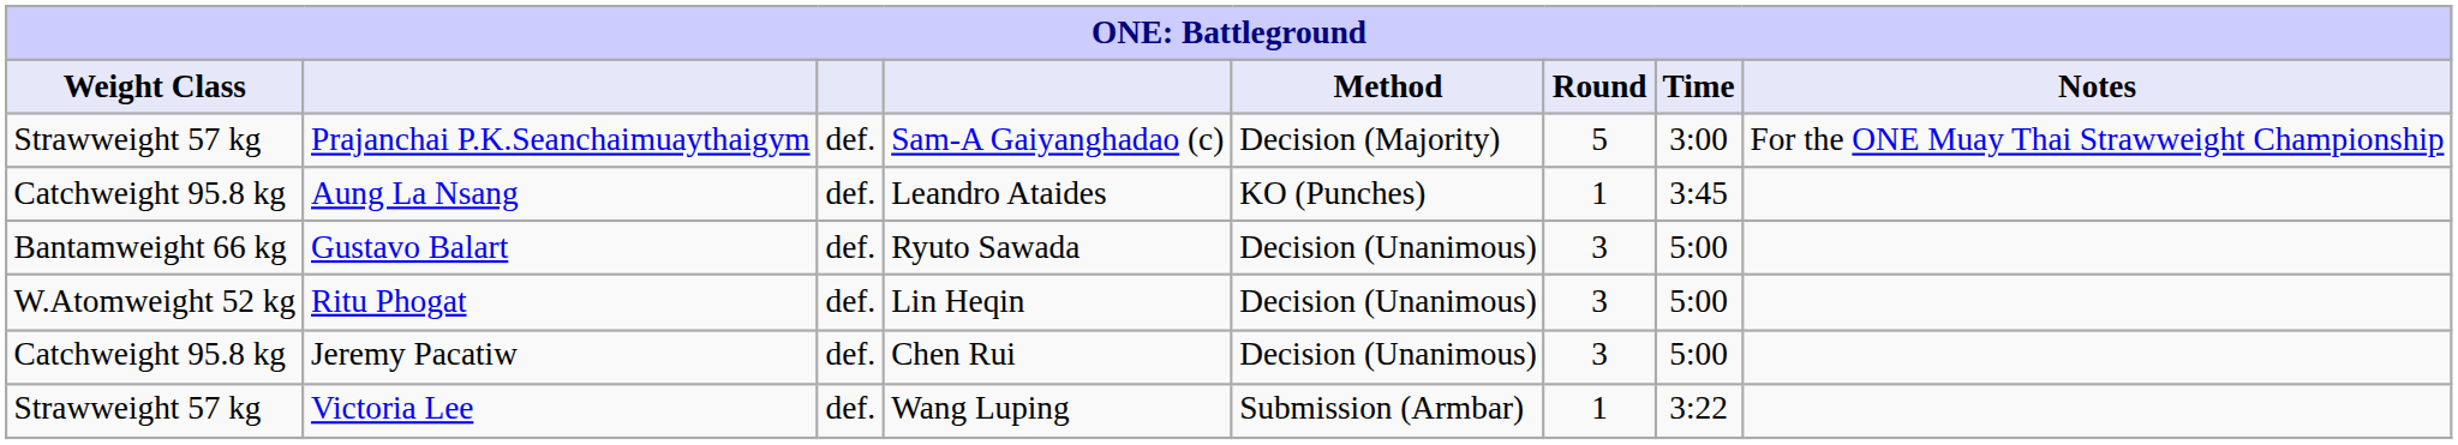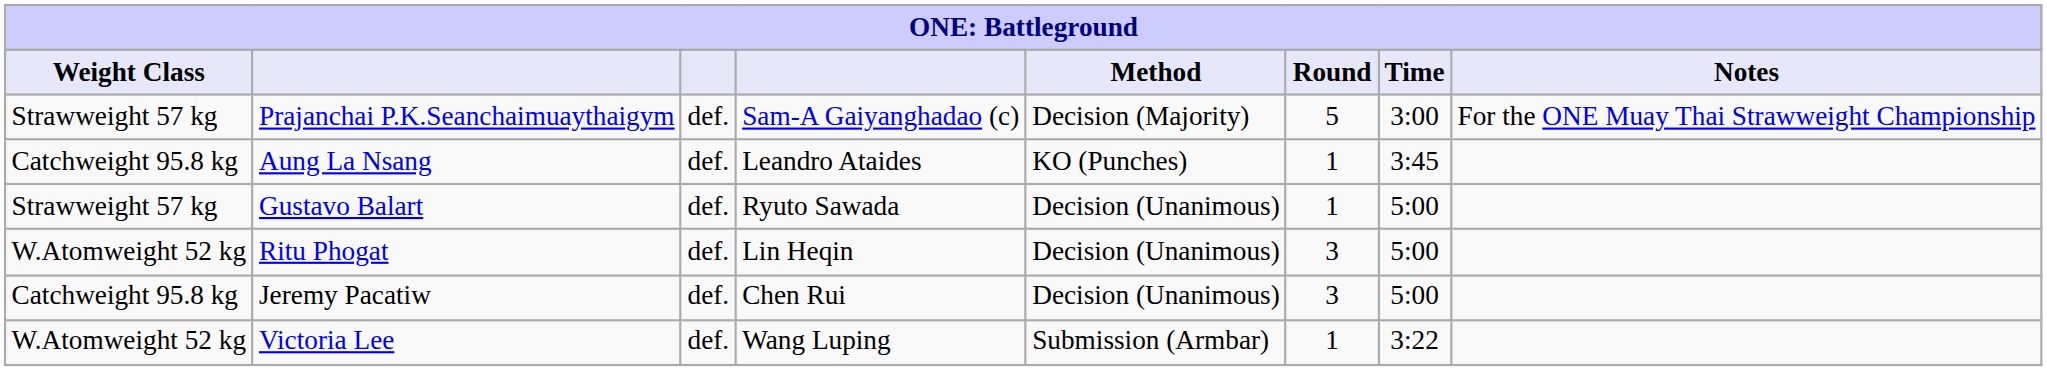Gustavo Balart | Weight Class: Bantamweight 66 kg -> Strawweight 57 kg
Gustavo Balart | Round: 3 -> 1
Victoria Lee | Weight Class: Strawweight 57 kg -> W.Atomweight 52 kg
